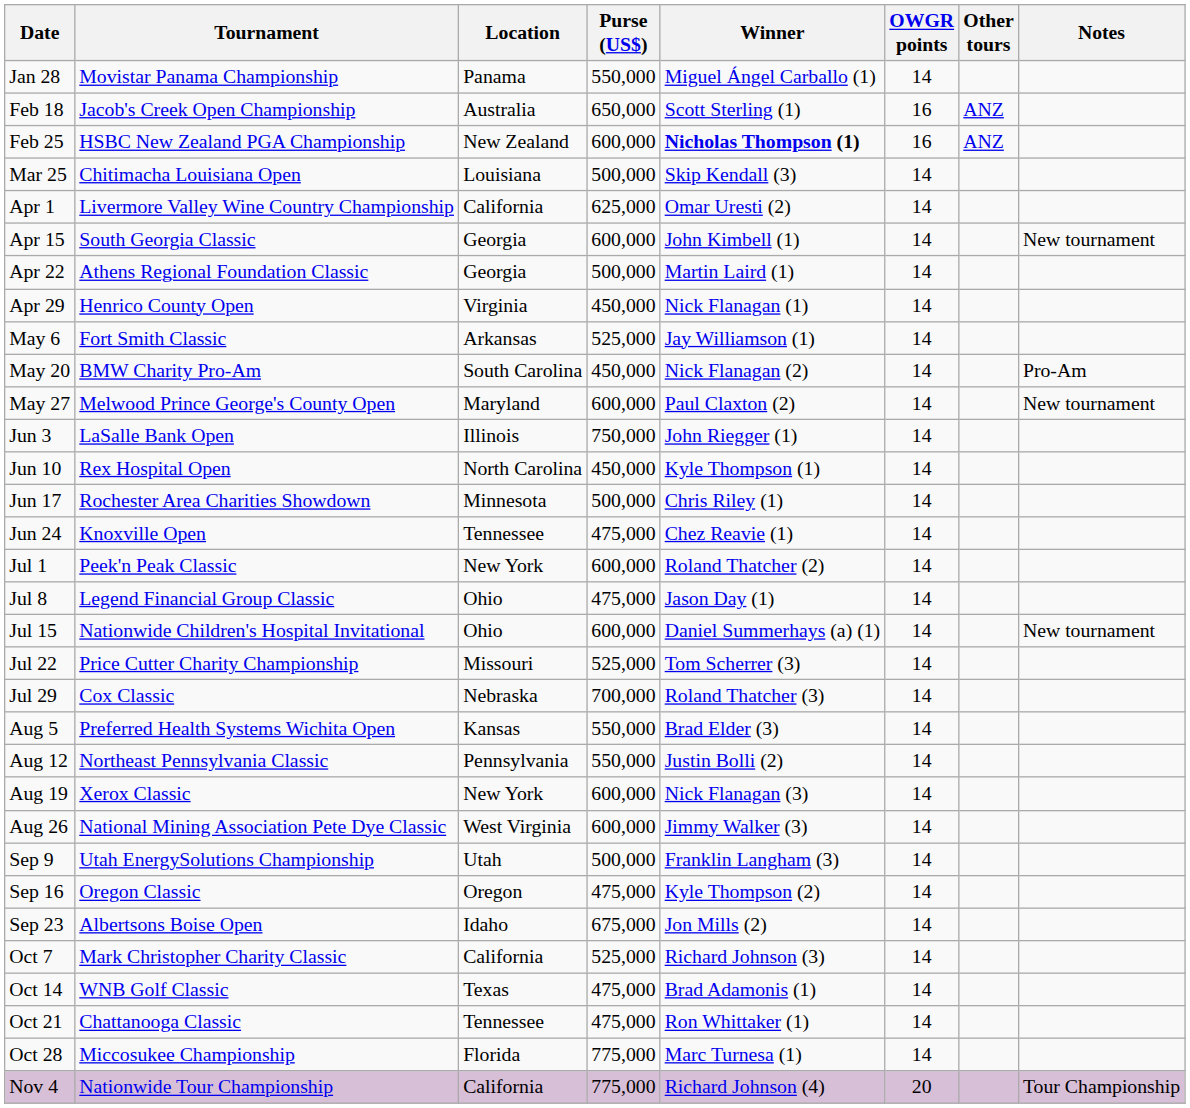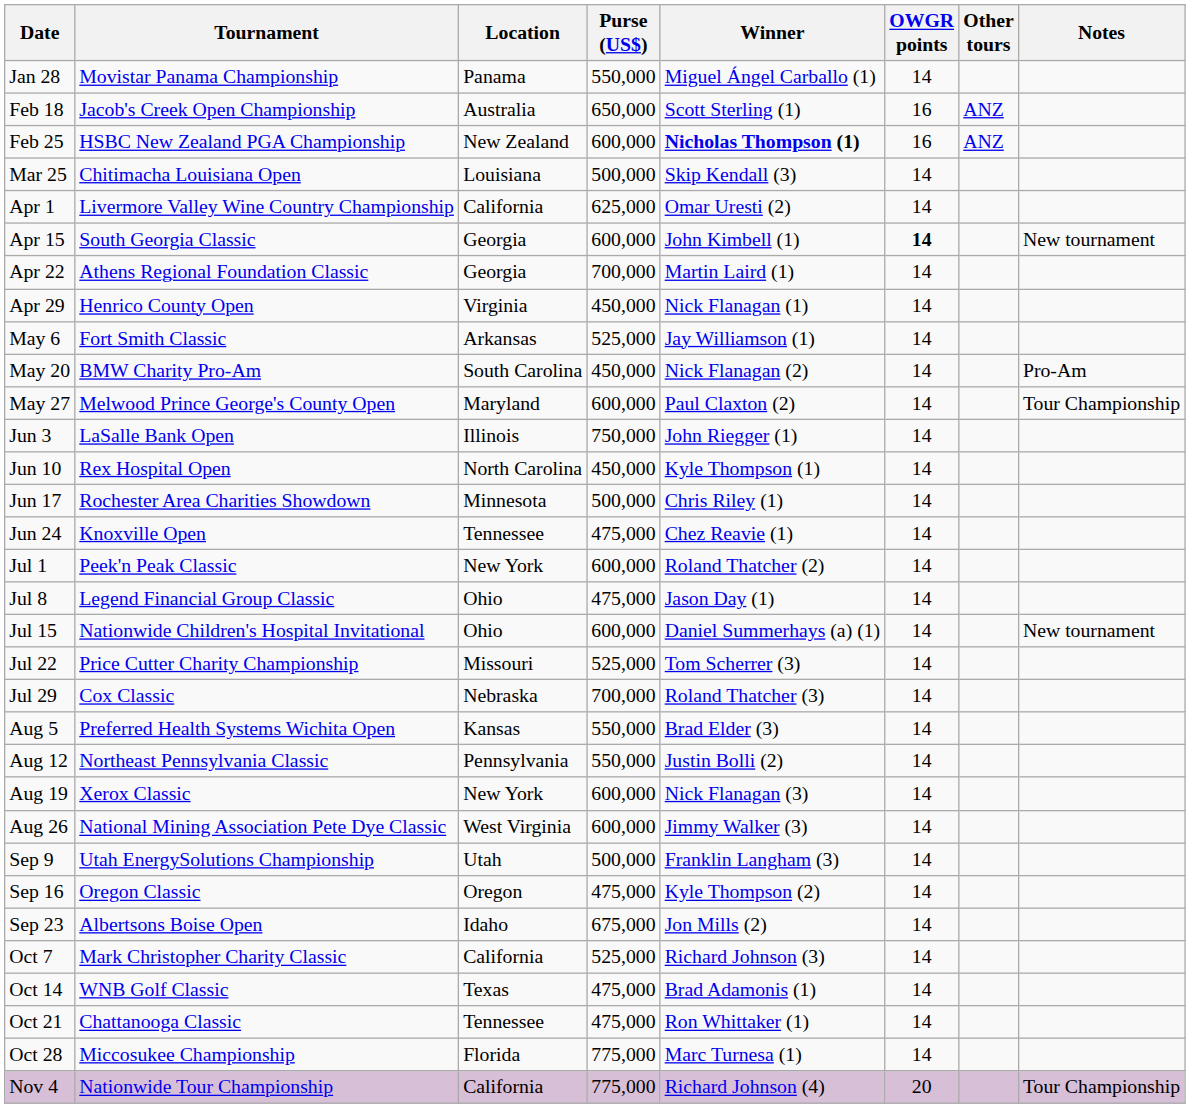Apr 15 | OWGR points: normal -> bold
Apr 22 | Purse (US$): 500,000 -> 700,000
May 27 | Notes: New tournament -> Tour Championship
